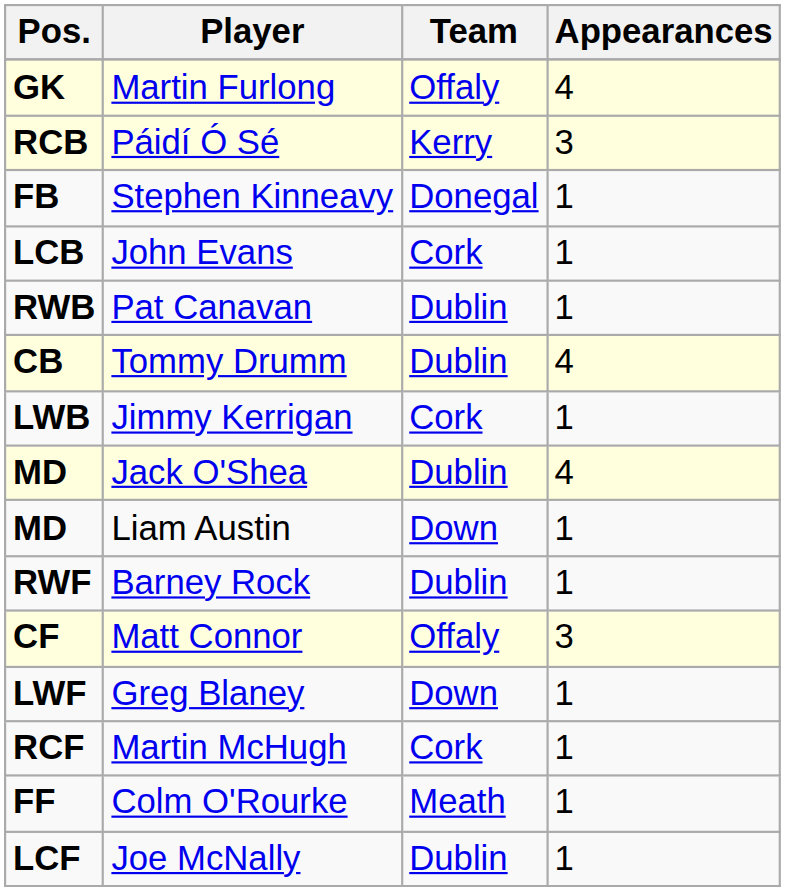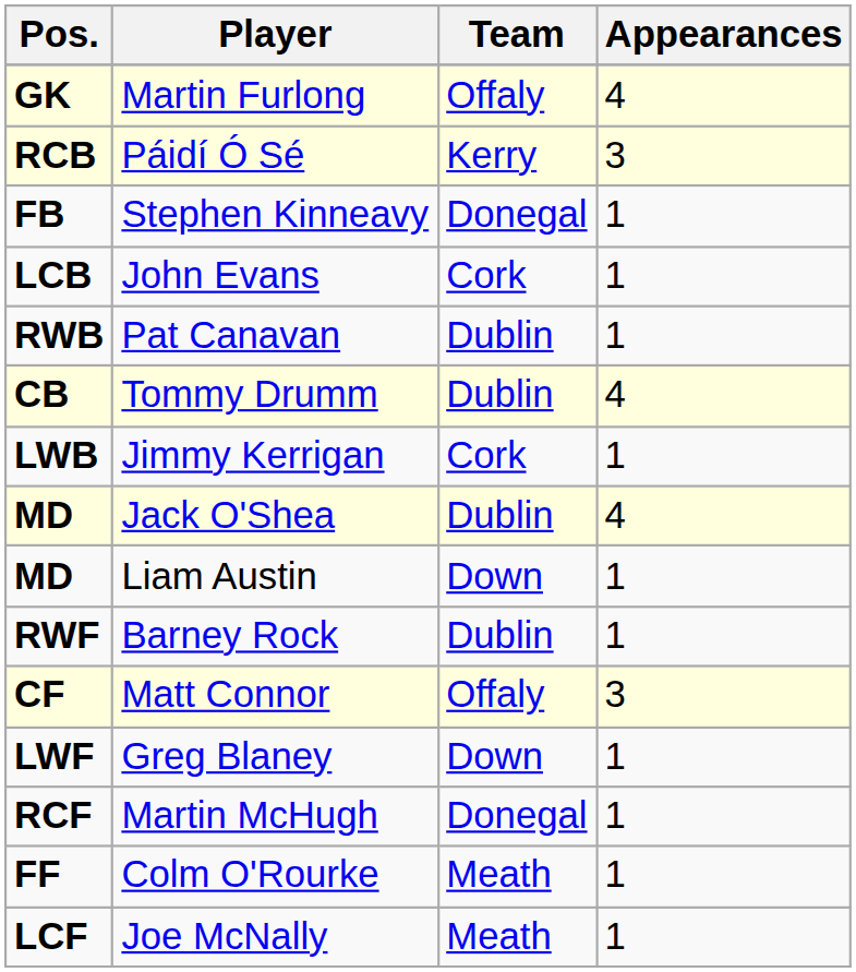Martin McHugh | Team: Cork -> Donegal
Joe McNally | Team: Dublin -> Meath
